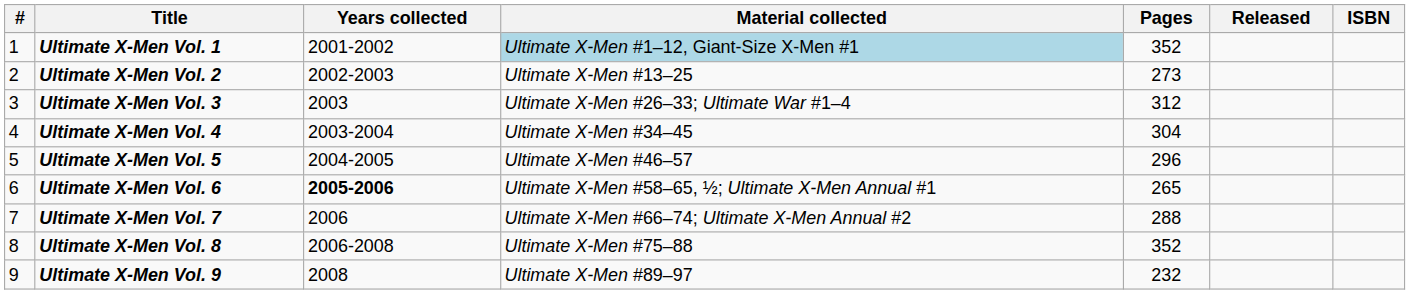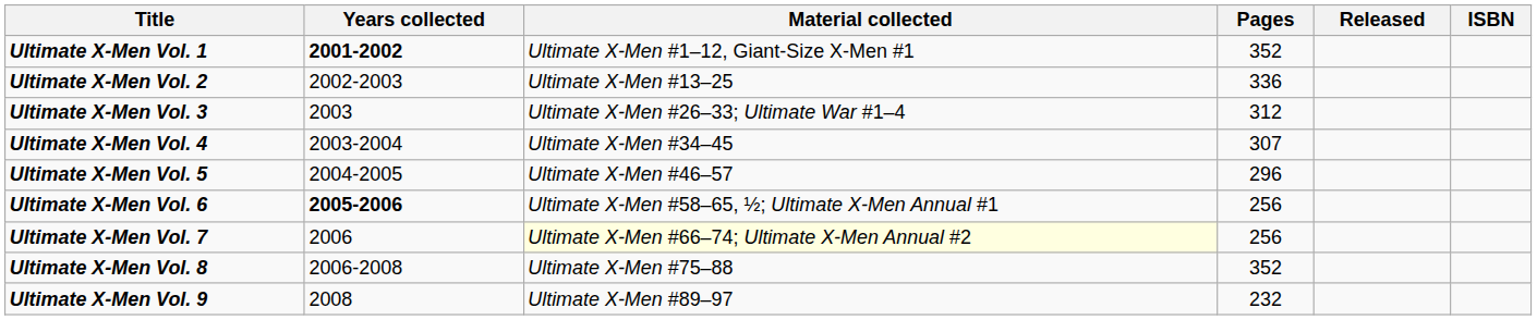- column: # | 1 | 2 | 3 | 4 | 5 | 6 | 7 | 8 | 9
Ultimate X-Men Vol. 1 | Years collected: normal -> bold
Ultimate X-Men Vol. 1 | Material collected: lightblue background -> no background
Ultimate X-Men Vol. 2 | Pages: 273 -> 336
Ultimate X-Men Vol. 4 | Pages: 304 -> 307
Ultimate X-Men Vol. 6 | Pages: 265 -> 256
Ultimate X-Men Vol. 7 | Material collected: no background -> lightyellow background
Ultimate X-Men Vol. 7 | Pages: 288 -> 256
